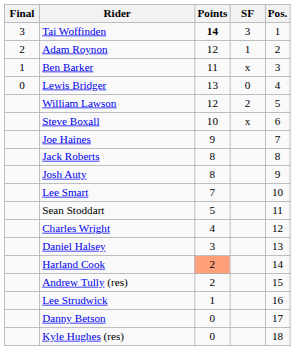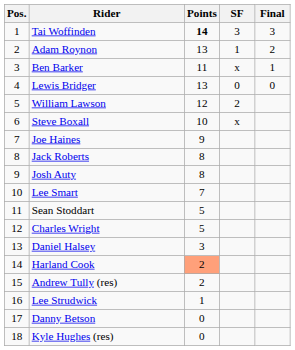columns swapped: Pos. <-> Final
Adam Roynon | Points: 12 -> 13
Charles Wright | Points: 4 -> 5
